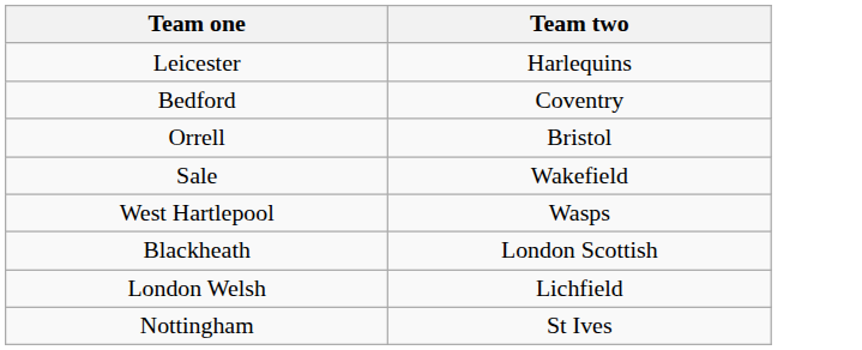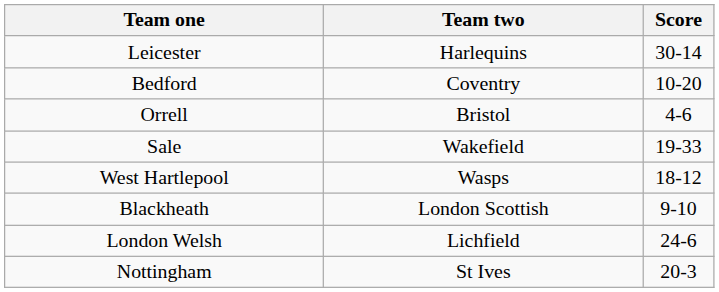+ column: Score | 30-14 | 10-20 | 4-6 | 19-33 | 18-12 | 9-10 | 24-6 | 20-3
